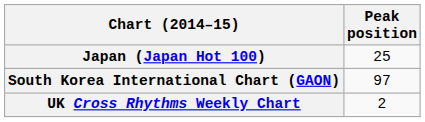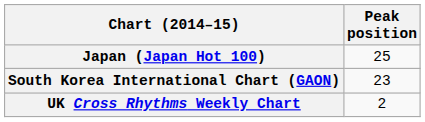South Korea International Chart (GAON) | Peak position: 97 -> 23
